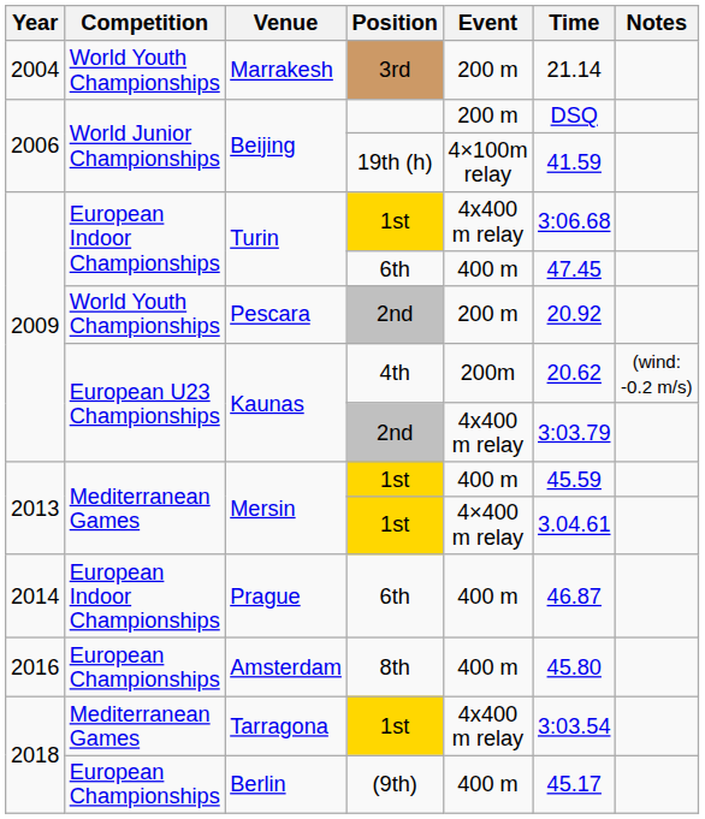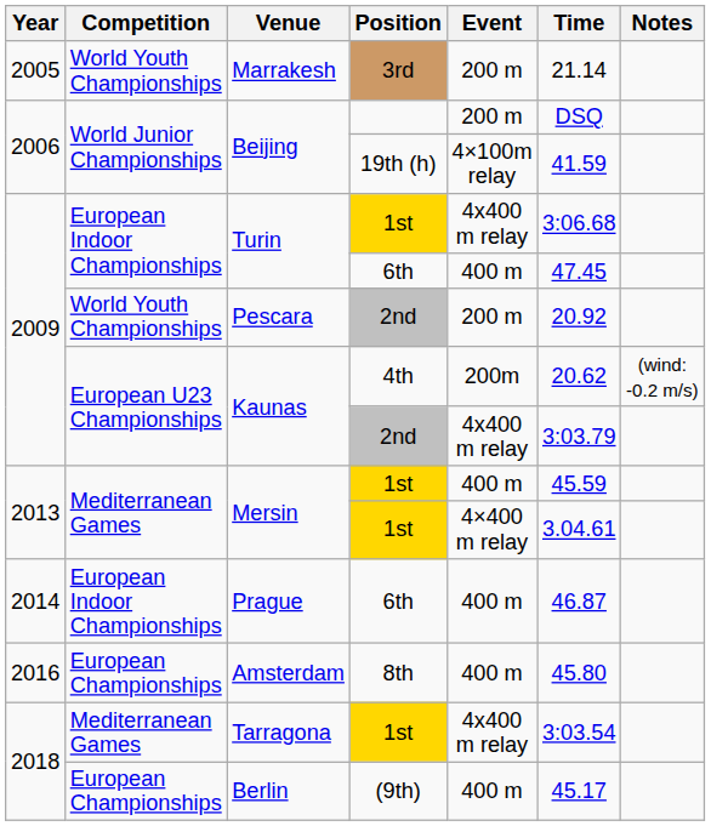Marrakesh | Year: 2004 -> 2005
